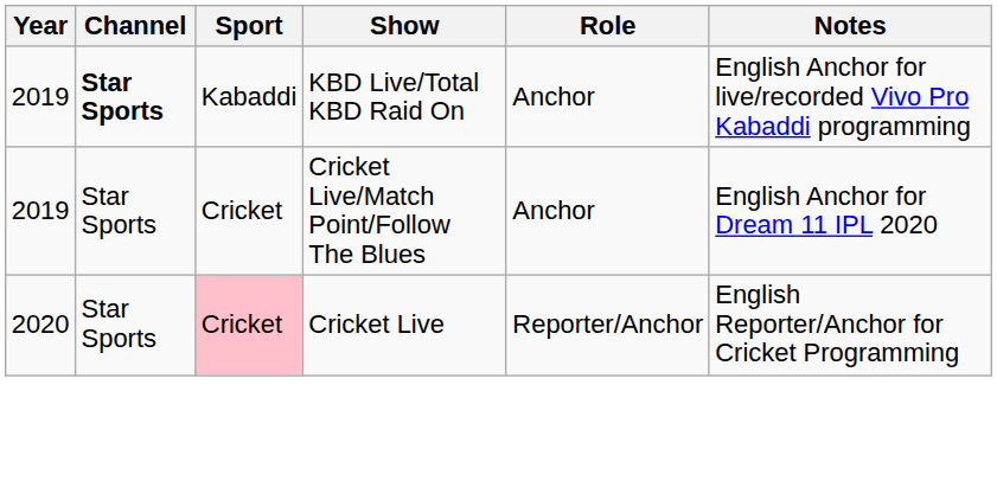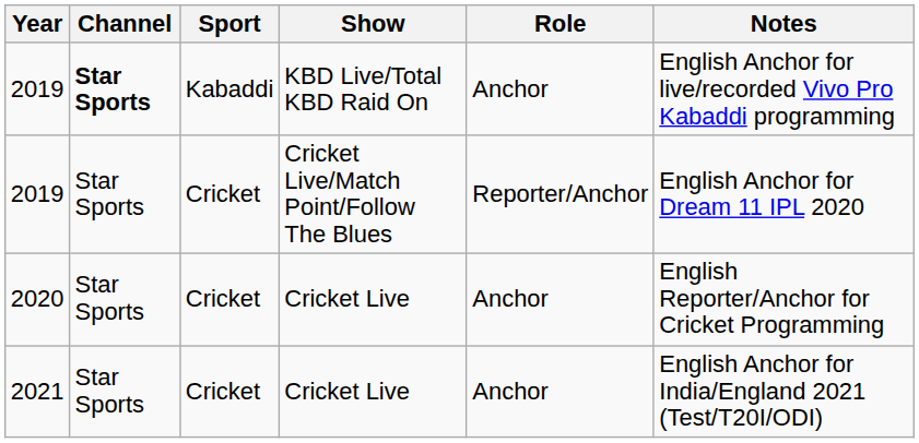2019 / Cricket Live/Match Point/Follow The Blues | Role: Anchor -> Reporter/Anchor
2020 | Sport: pink background -> no background
2020 | Role: Reporter/Anchor -> Anchor
+ row: 2021 | Star Sports | Cricket | Cricket Live | Anchor | English Anchor for India/England 2021 (Test/T20I/ODI)
